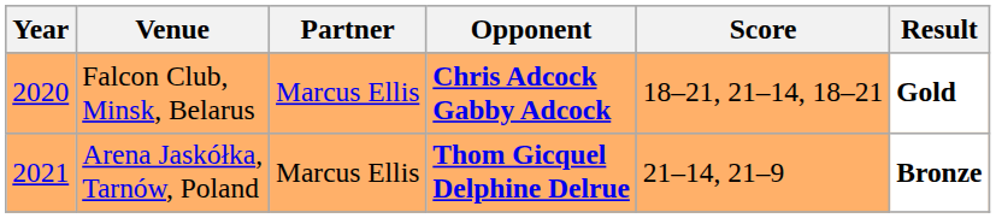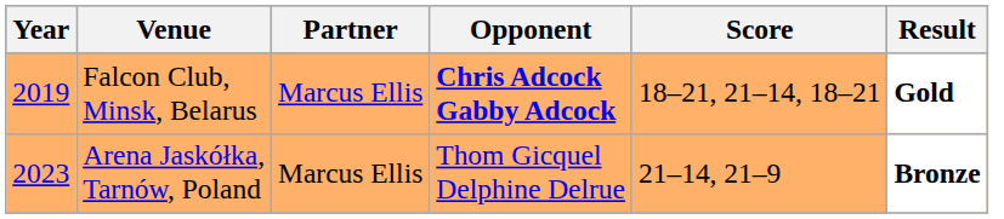Falcon Club, Minsk, Belarus | Year: 2020 -> 2019
Arena Jaskółka, Tarnów, Poland | Year: 2021 -> 2023
Arena Jaskółka, Tarnów, Poland | Opponent: bold -> normal
